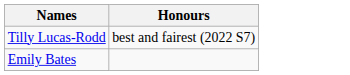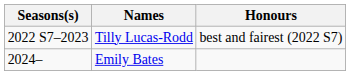+ column: Seasons(s) | 2022 S7–2023 | 2024–
